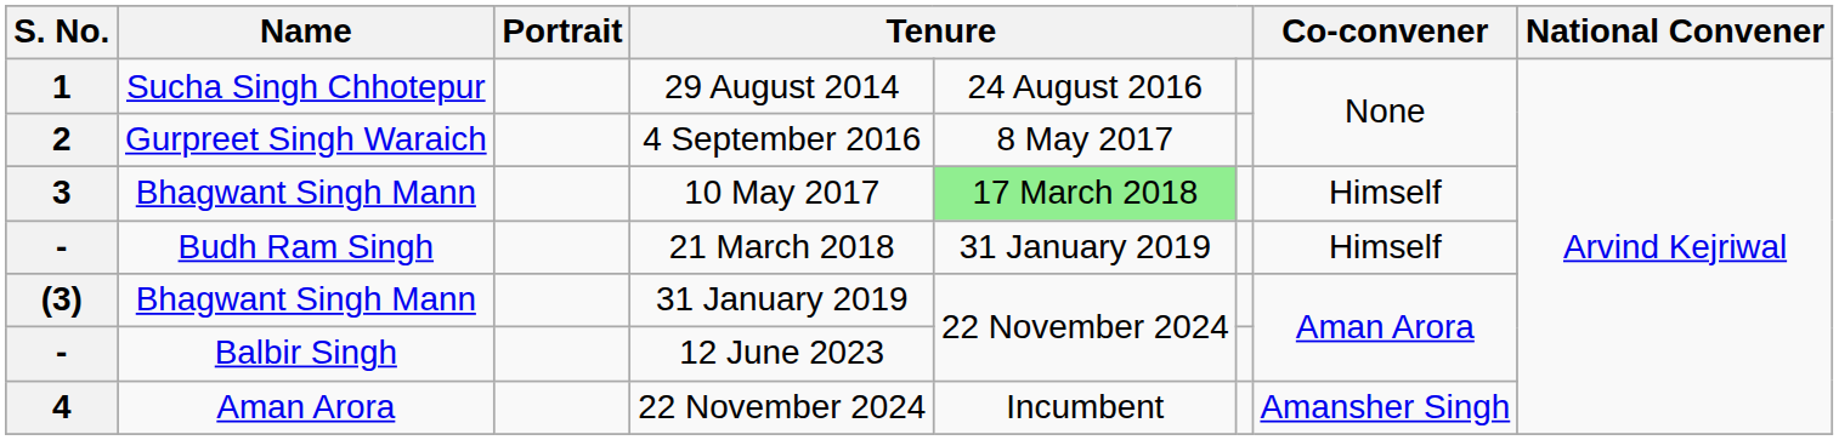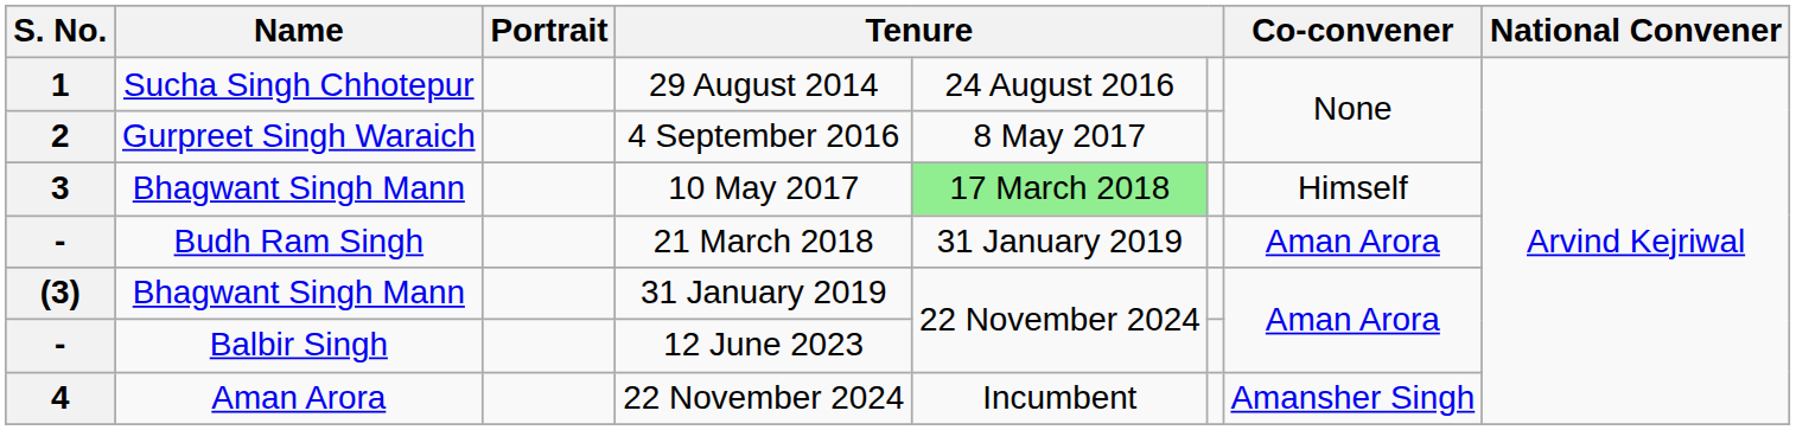21 March 2018 | Co-convener: Himself -> Aman Arora
